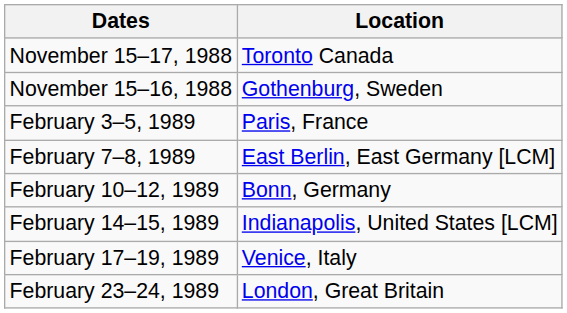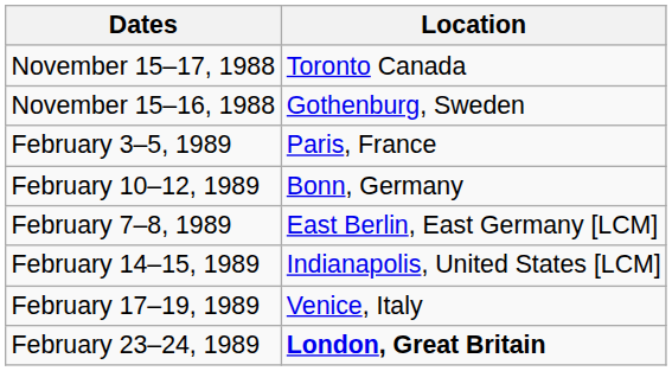rows swapped: February 7–8, 1989 <-> February 10–12, 1989
February 23–24, 1989 | Location: normal -> bold
